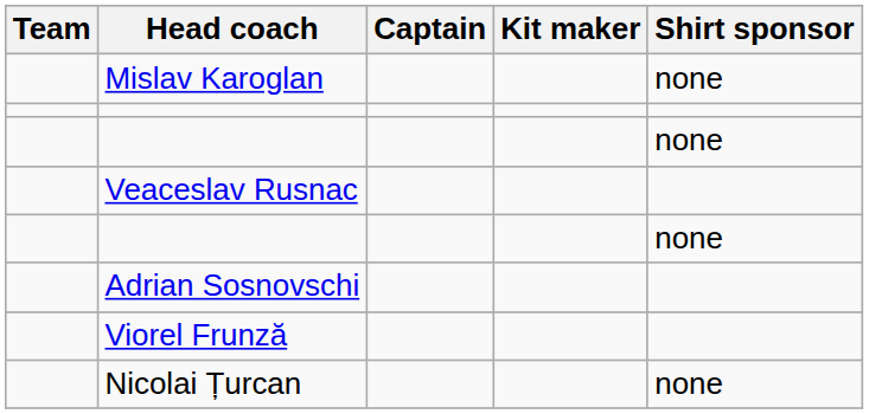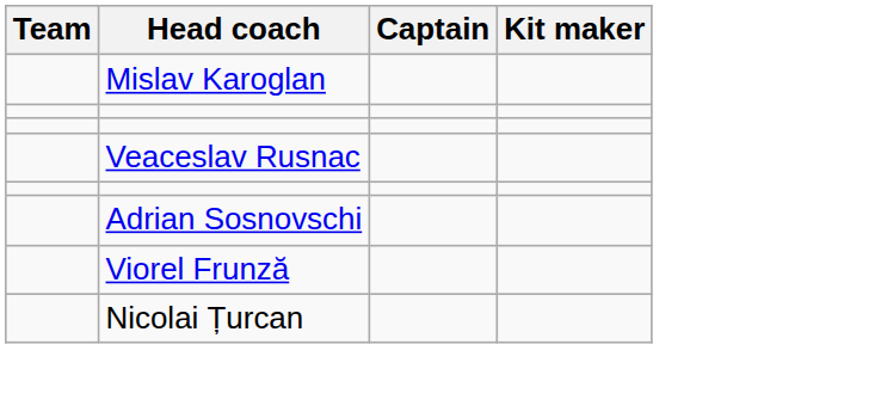- column: Shirt sponsor | none | none | none | none
